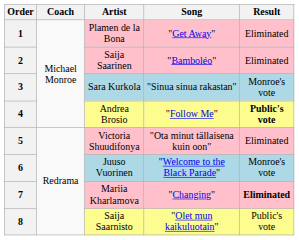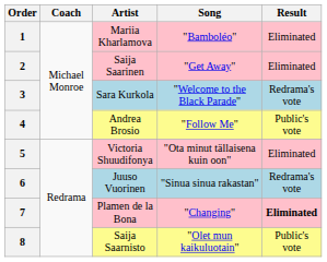1 | Artist: Plamen de la Bona -> Mariia Kharlamova
1 | Song: "Get Away" -> "Bamboléo"
2 | Song: "Bamboléo" -> "Get Away"
3 | Song: "Sinua sinua rakastan" -> "Welcome to the Black Parade"
3 | Result: Monroe's vote -> Redrama's vote
4 | Result: bold -> normal
6 | Song: "Welcome to the Black Parade" -> "Sinua sinua rakastan"
6 | Result: Monroe's vote -> Redrama's vote
7 | Artist: Mariia Kharlamova -> Plamen de la Bona
